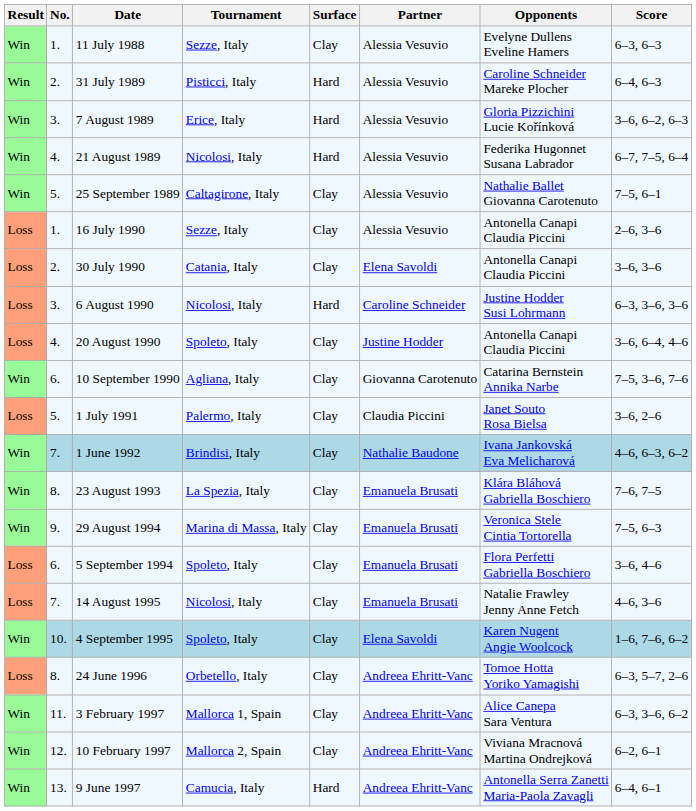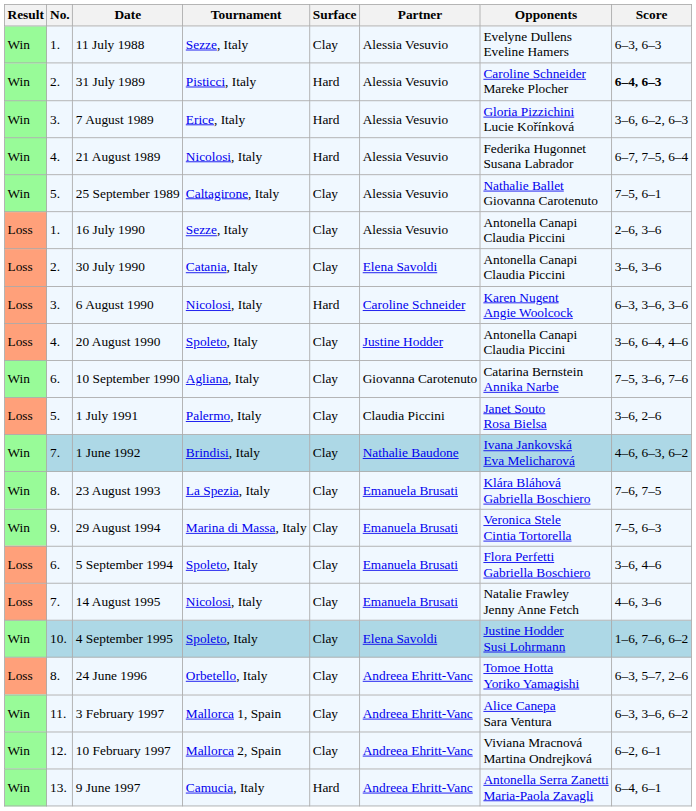31 July 1989 | Score: normal -> bold
6 August 1990 | Opponents: Justine Hodder Susi Lohrmann -> Karen Nugent Angie Woolcock
4 September 1995 | Opponents: Karen Nugent Angie Woolcock -> Justine Hodder Susi Lohrmann
